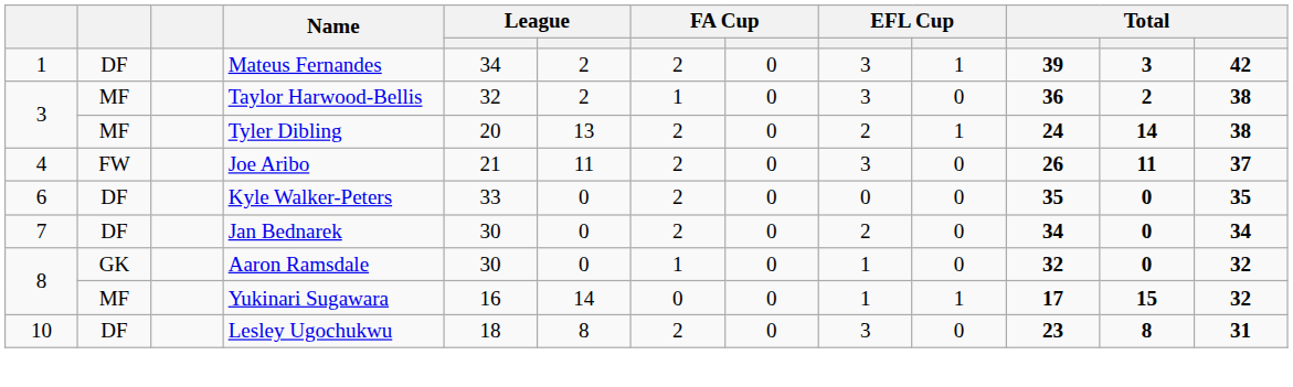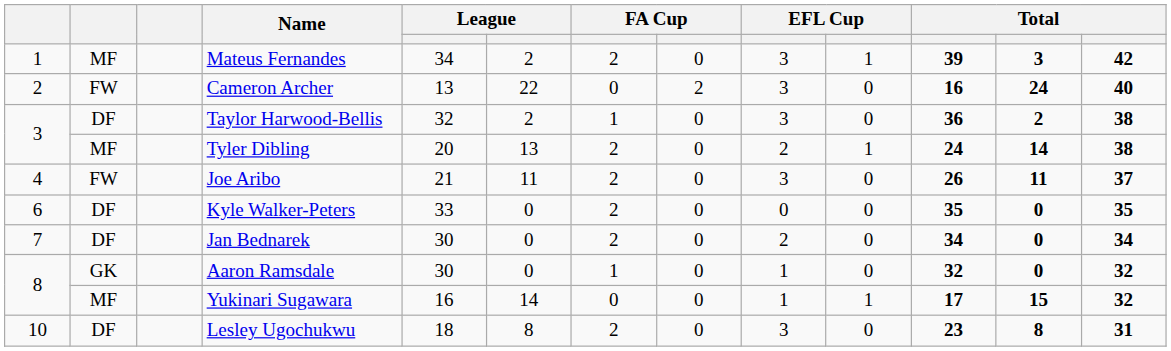Mateus Fernandes | column 2: DF -> MF
+ row: 2 | FW | Cameron Archer | 13 | 22 | 0 | 2 | 3 | 0 | 16 | 24 | 40
Taylor Harwood-Bellis | column 2: MF -> DF
